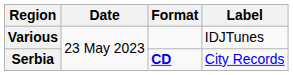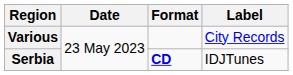Various | Label: IDJTunes -> City Records
Serbia | Label: City Records -> IDJTunes
